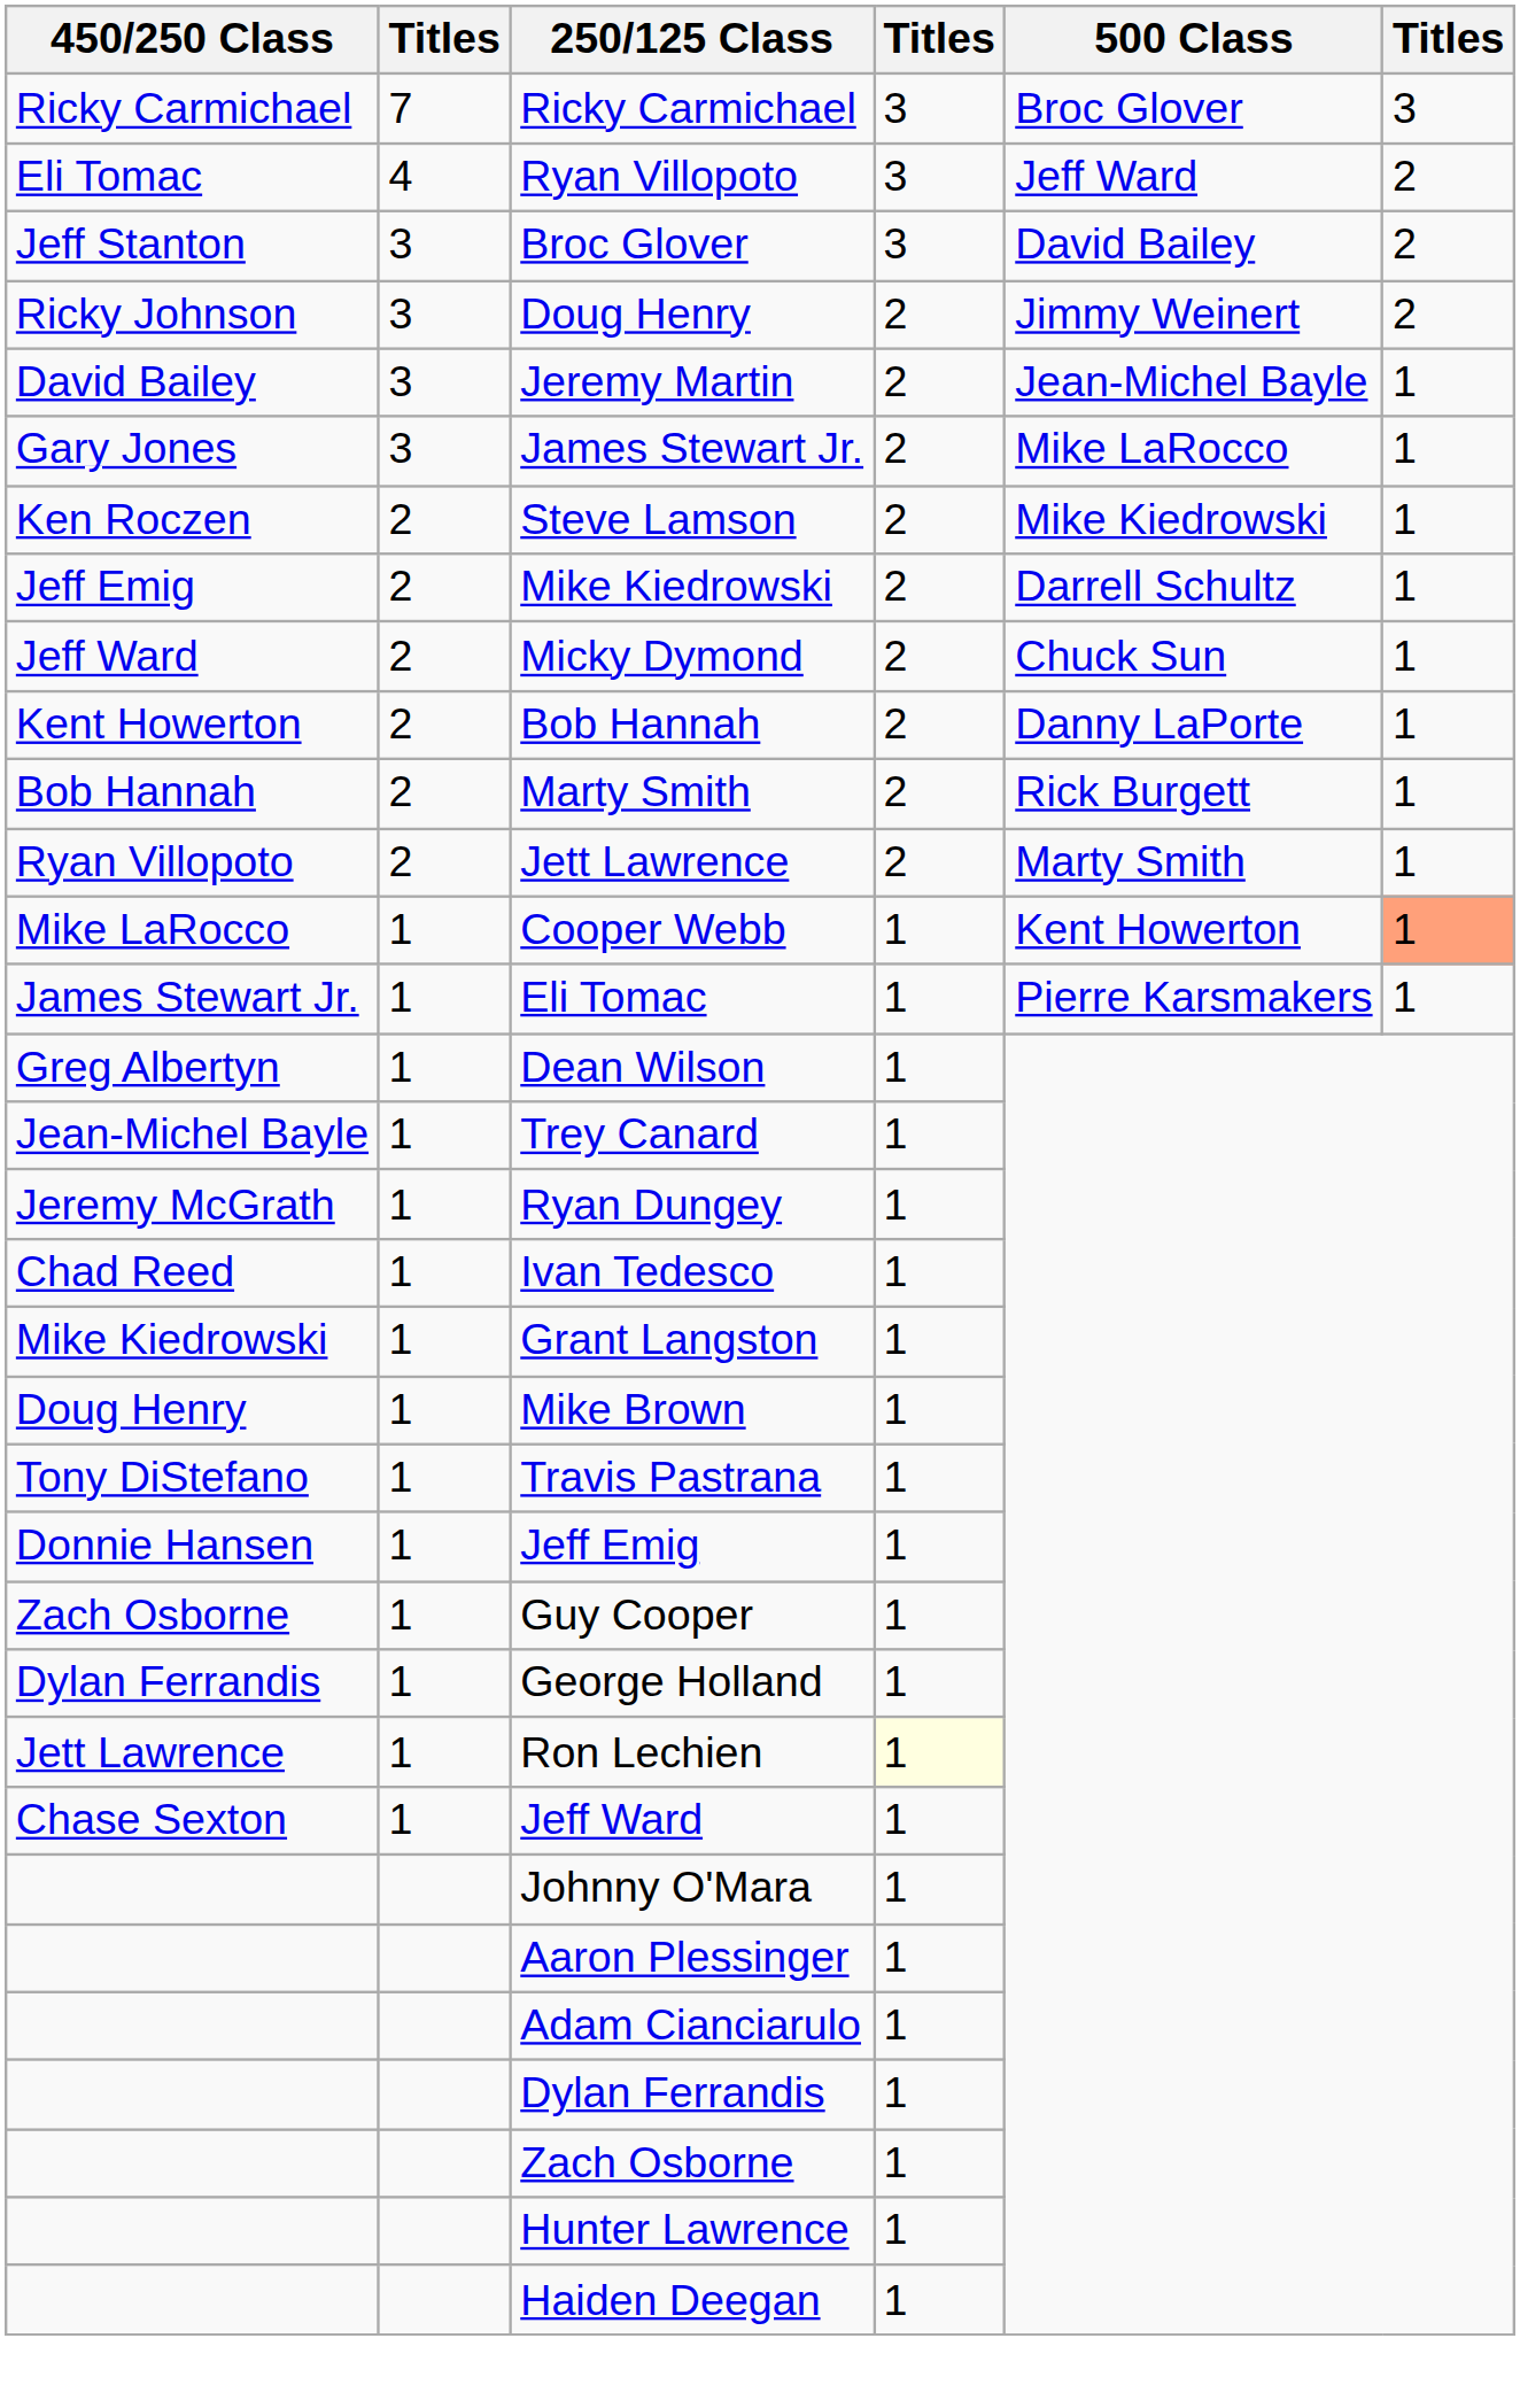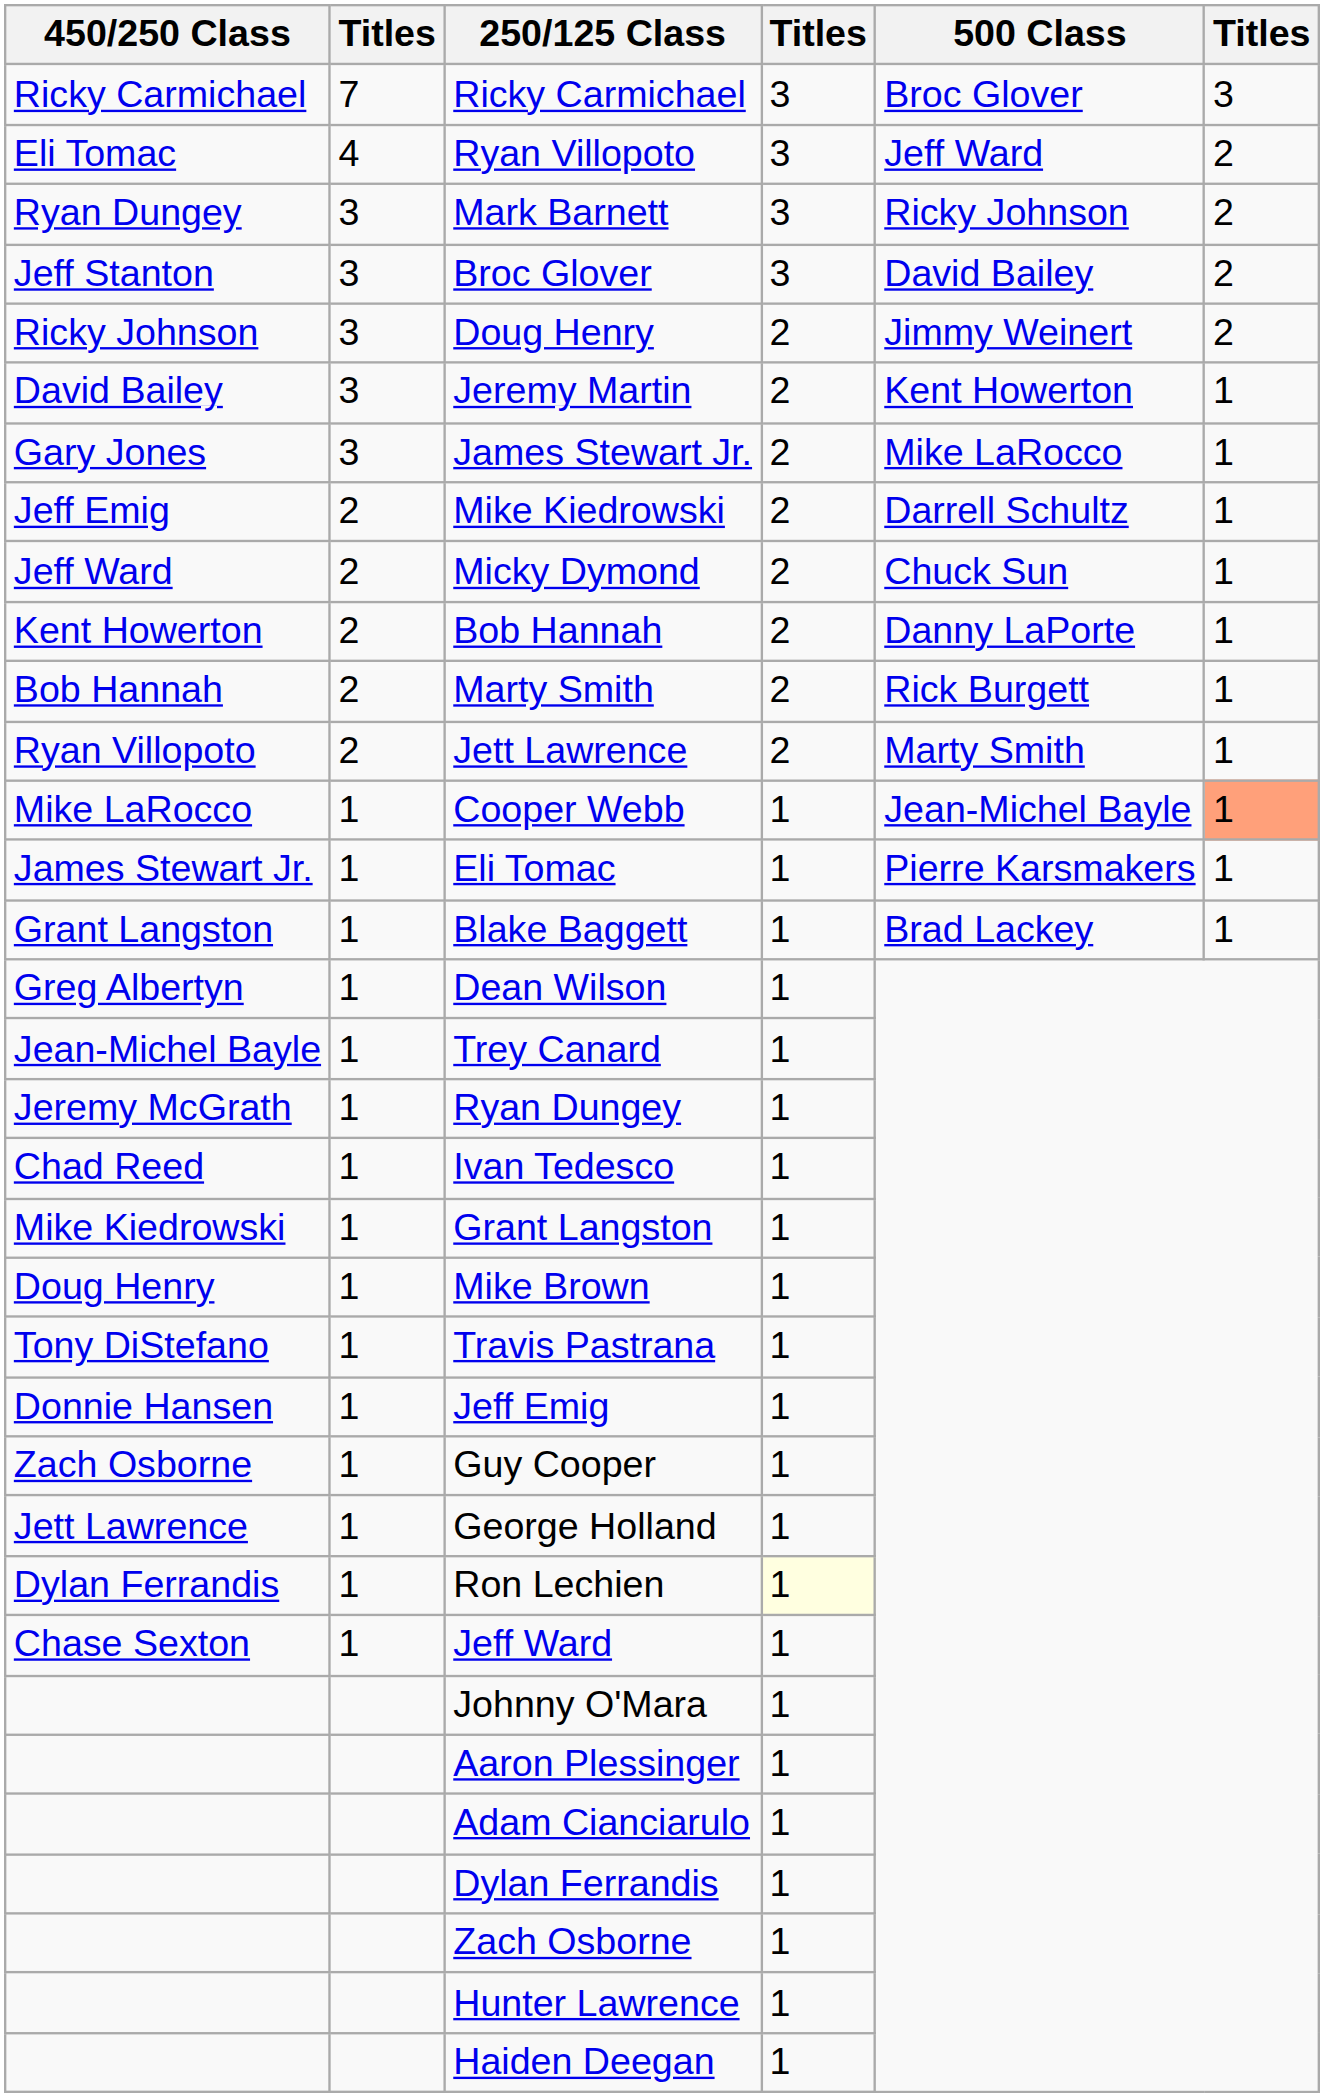+ row: Ryan Dungey | 3 | Mark Barnett | 3 | Ricky Johnson | 2
Jeremy Martin | 500 Class: Jean-Michel Bayle -> Kent Howerton
- row: Ken Roczen | 2 | Steve Lamson | 2 | Mike Kiedrowski | 1
Cooper Webb | 500 Class: Kent Howerton -> Jean-Michel Bayle
+ row: Grant Langston | 1 | Blake Baggett | 1 | Brad Lackey | 1
George Holland | 450/250 Class: Dylan Ferrandis -> Jett Lawrence
Ron Lechien | 450/250 Class: Jett Lawrence -> Dylan Ferrandis
